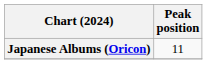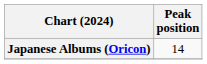Japanese Albums (Oricon) | Peak position: 11 -> 14
